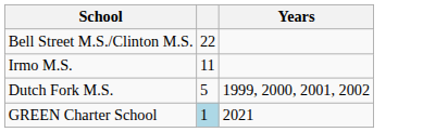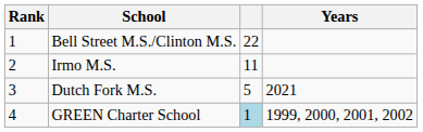+ column: Rank | 1 | 2 | 3 | 4
Dutch Fork M.S. | Years: 1999, 2000, 2001, 2002 -> 2021
GREEN Charter School | Years: 2021 -> 1999, 2000, 2001, 2002
